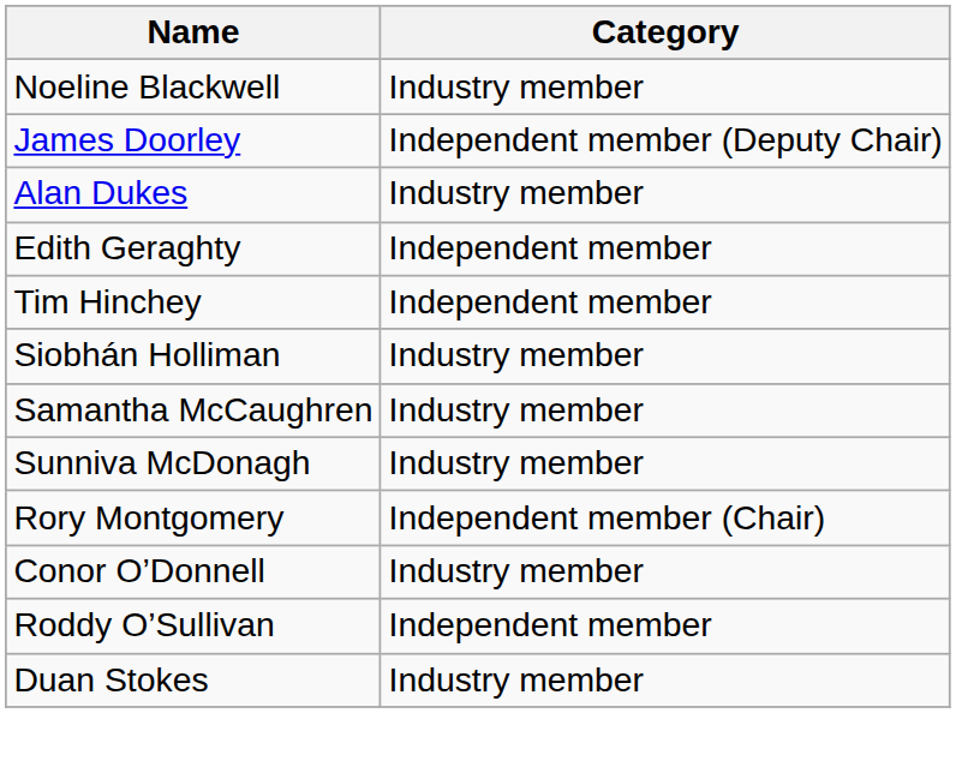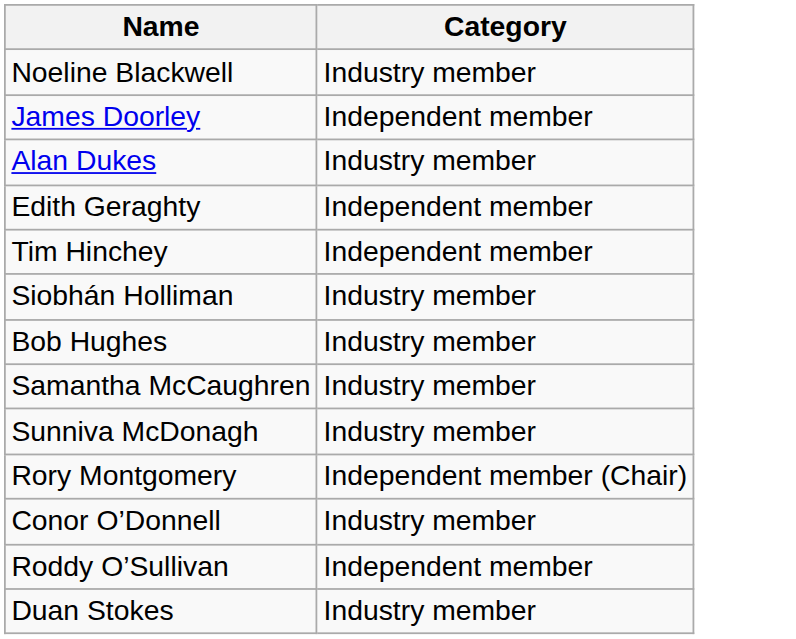James Doorley | Category: Independent member (Deputy Chair) -> Independent member
+ row: Bob Hughes | Industry member
